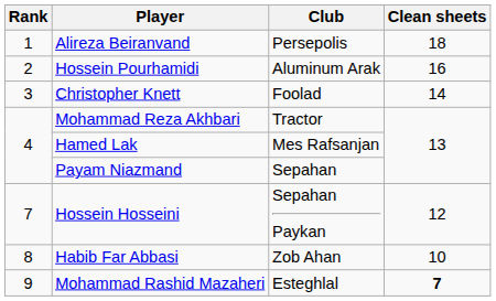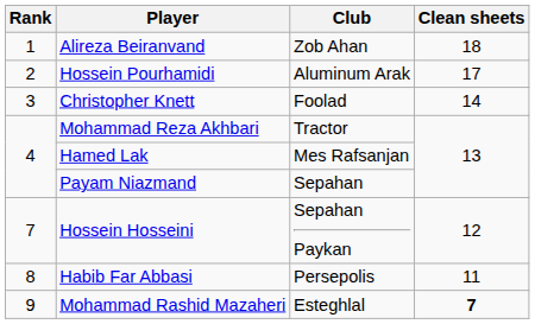Alireza Beiranvand | Club: Persepolis -> Zob Ahan
Hossein Pourhamidi | Clean sheets: 16 -> 17
Habib Far Abbasi | Club: Zob Ahan -> Persepolis
Habib Far Abbasi | Clean sheets: 10 -> 11
